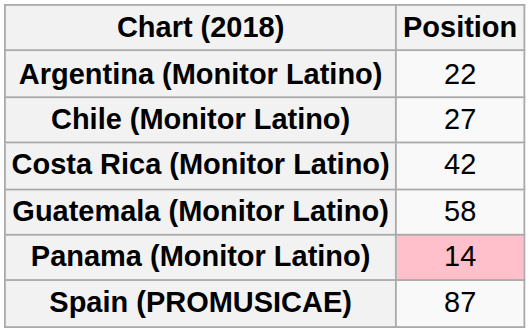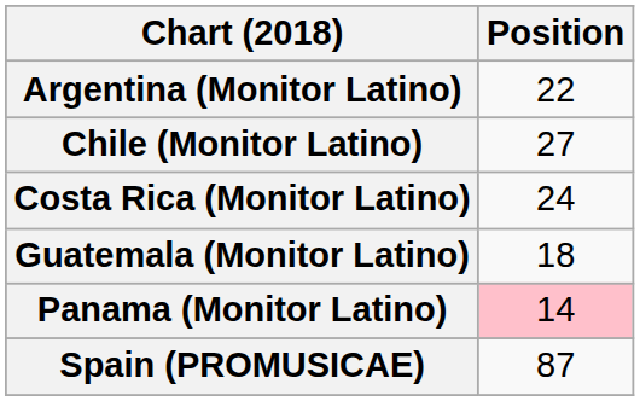Costa Rica (Monitor Latino) | Position: 42 -> 24
Guatemala (Monitor Latino) | Position: 58 -> 18
